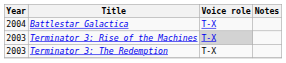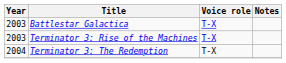Battlestar Galactica | Year: 2004 -> 2003
Terminator 3: Rise of the Machines | Voice role: lightgrey background -> no background
Terminator 3: The Redemption | Year: 2003 -> 2004
